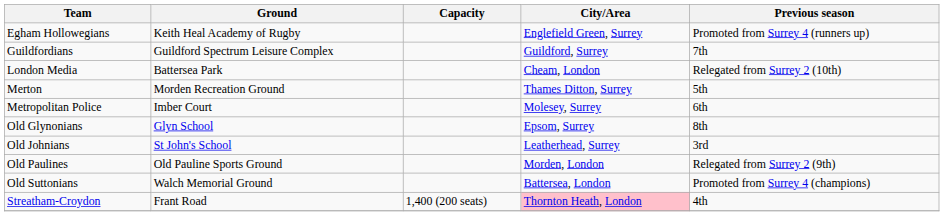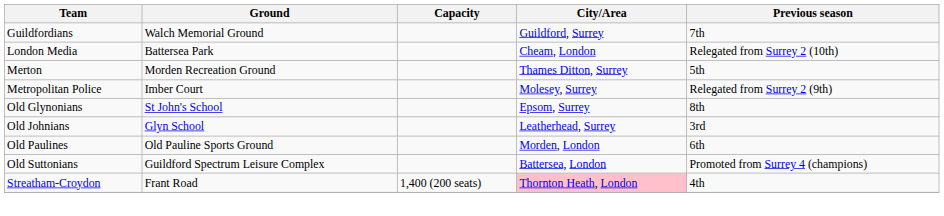- row: Egham Hollowegians | Keith Heal Academy of Rugby | Englefield Green, Surrey | Promoted from Surrey 4 (runners up)
Guildfordians | Ground: Guildford Spectrum Leisure Complex -> Walch Memorial Ground
Metropolitan Police | Previous season: 6th -> Relegated from Surrey 2 (9th)
Old Glynonians | Ground: Glyn School -> St John's School
Old Johnians | Ground: St John's School -> Glyn School
Old Paulines | Previous season: Relegated from Surrey 2 (9th) -> 6th
Old Suttonians | Ground: Walch Memorial Ground -> Guildford Spectrum Leisure Complex
